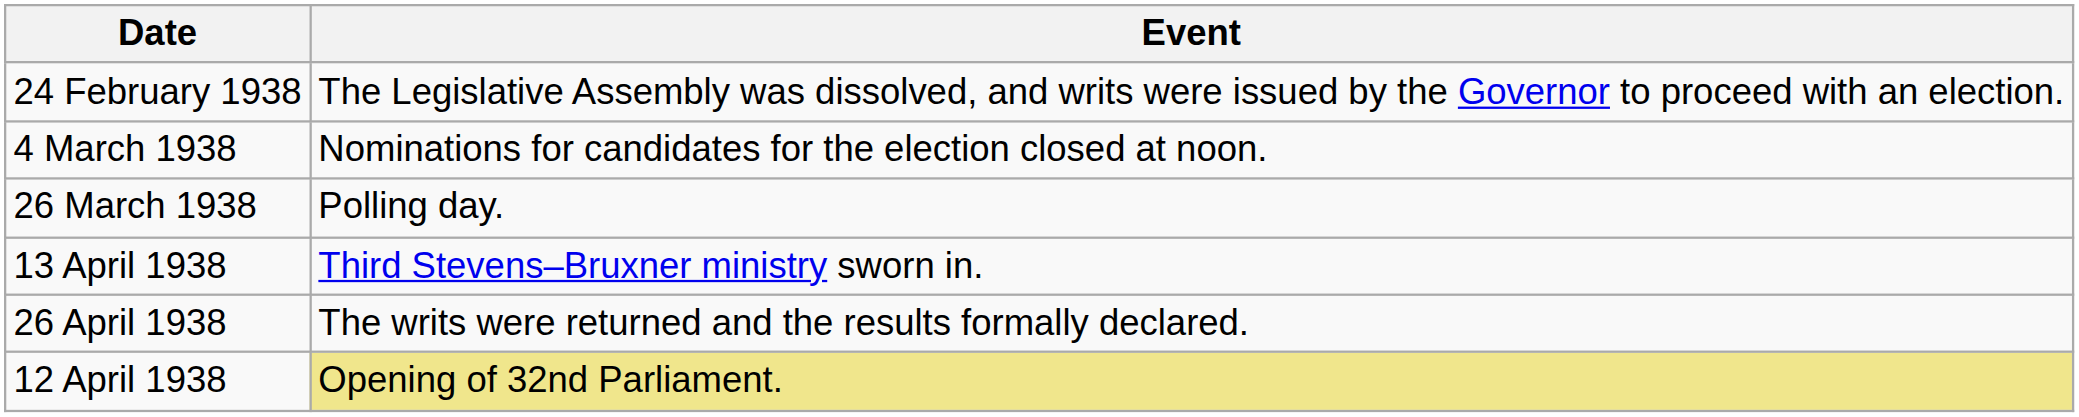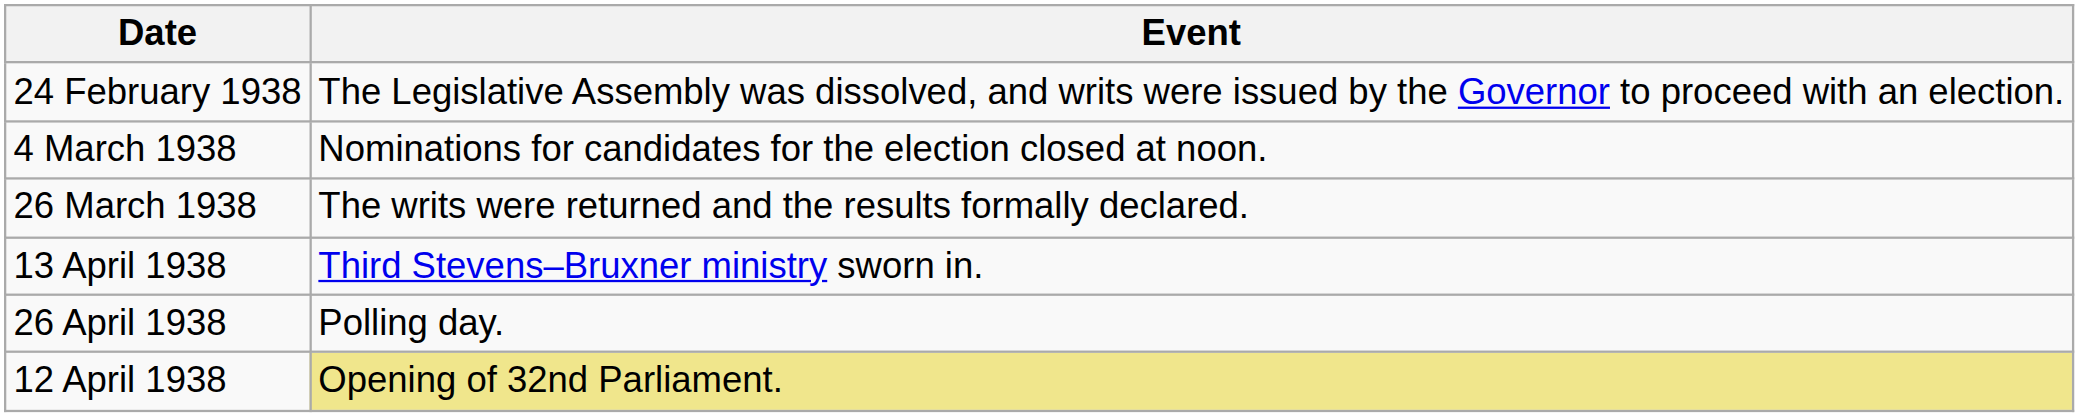26 March 1938 | Event: Polling day. -> The writs were returned and the results formally declared.
26 April 1938 | Event: The writs were returned and the results formally declared. -> Polling day.
